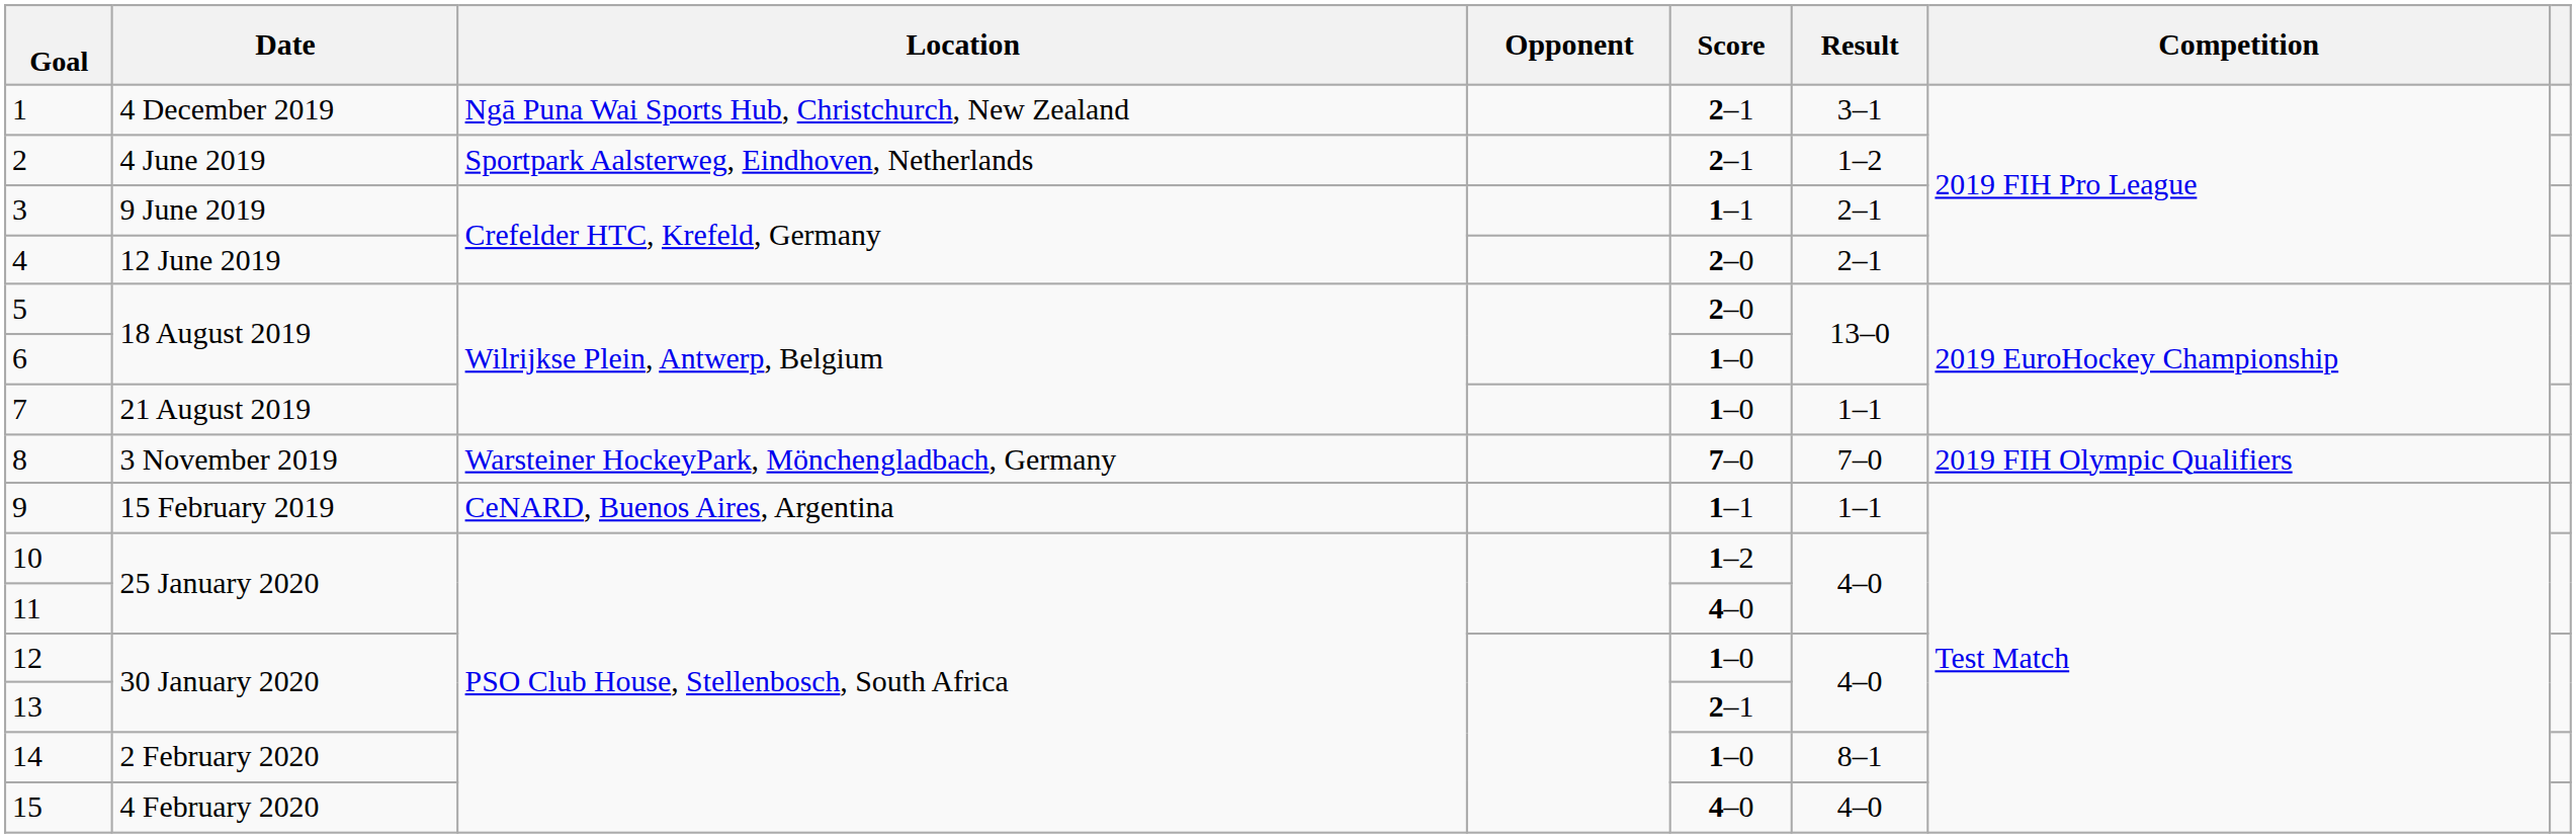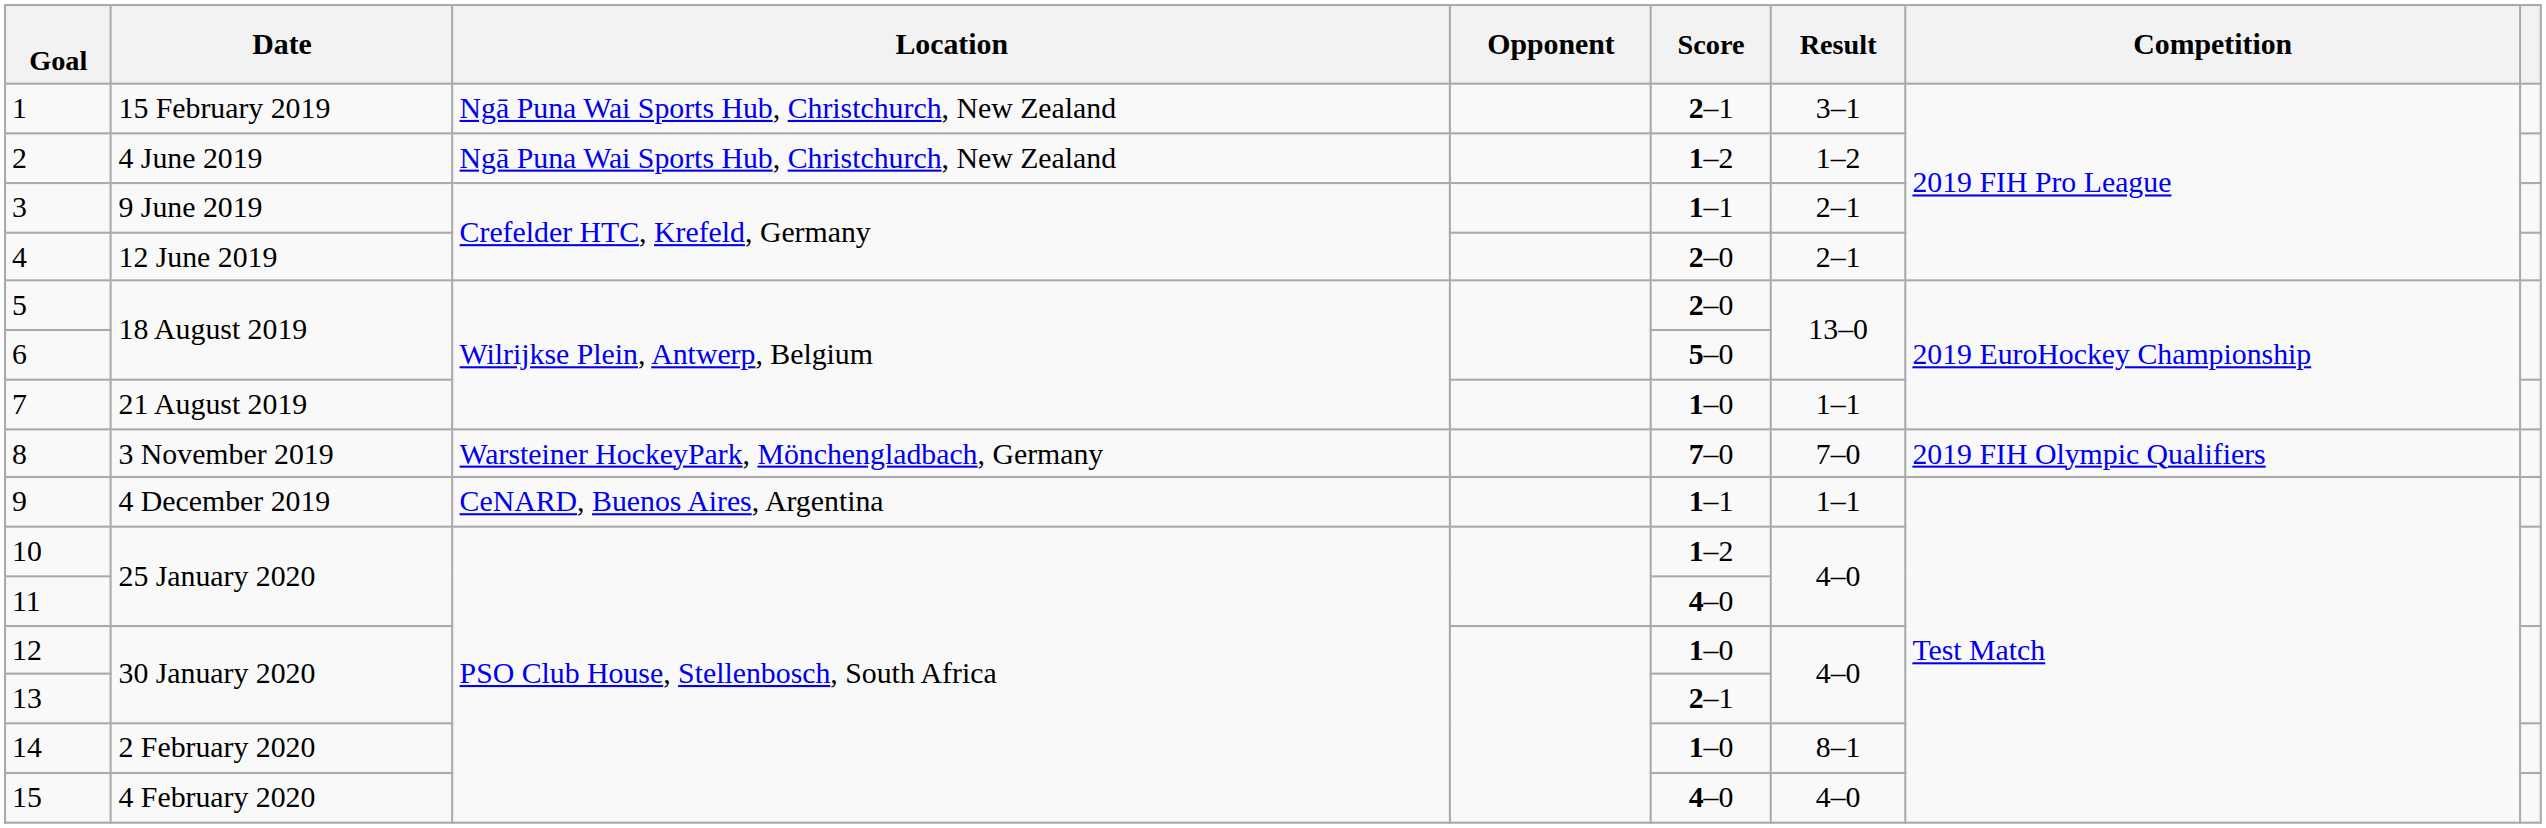1 | Date: 4 December 2019 -> 15 February 2019
2 | Location: Sportpark Aalsterweg, Eindhoven, Netherlands -> Ngā Puna Wai Sports Hub, Christchurch, New Zealand
2 | Score: 2–1 -> 1–2
6 | Score: 1–0 -> 5–0
9 | Date: 15 February 2019 -> 4 December 2019
